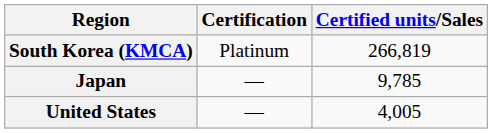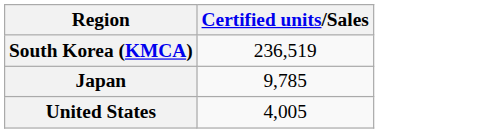- column: Certification | Platinum | — | —
South Korea (KMCA) | Certified units/Sales: 266,819 -> 236,519
